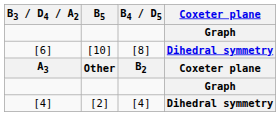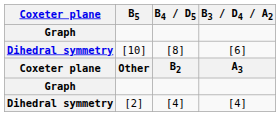columns swapped: Coxeter plane <-> B3 / D4 / A2
